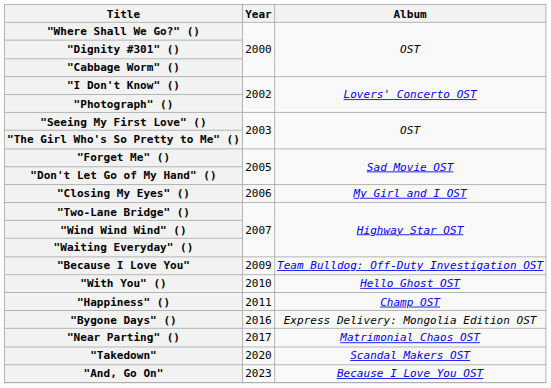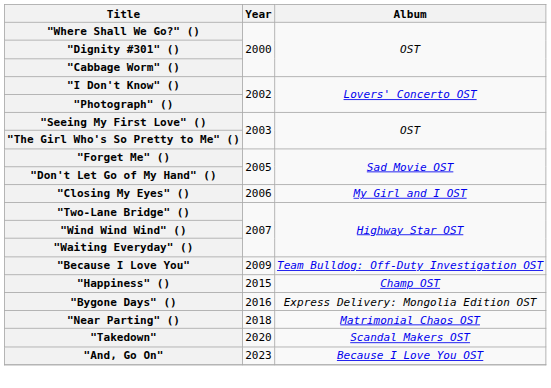- row: "With You" () | 2010 | Hello Ghost OST
"Happiness" () | Year: 2011 -> 2015
"Near Parting" () | Year: 2017 -> 2018
